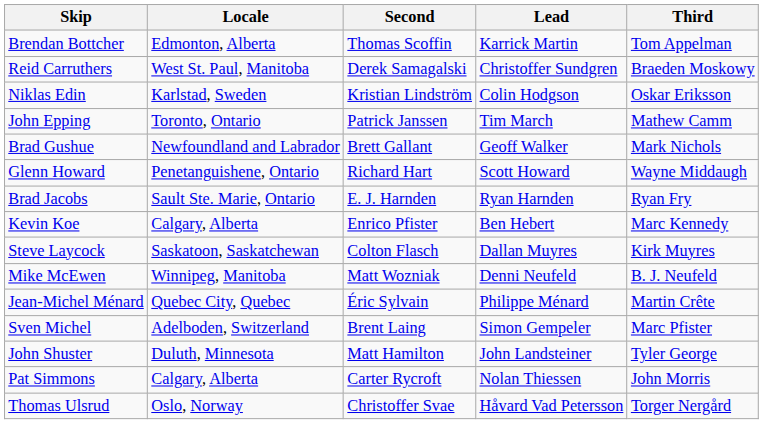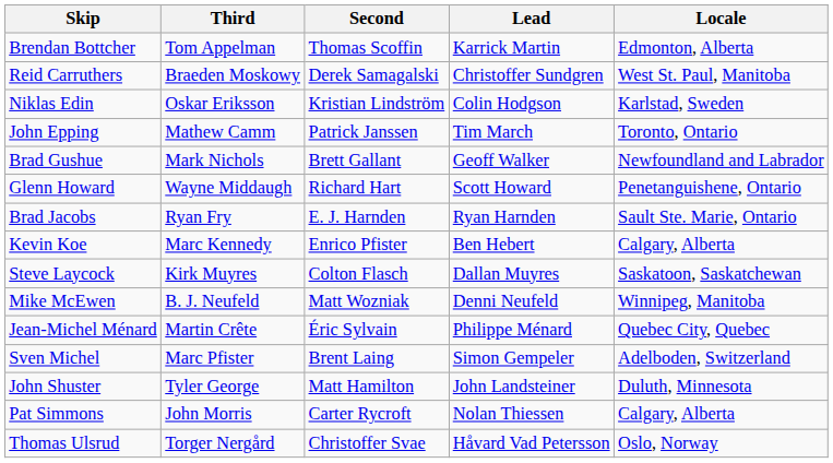columns swapped: Third <-> Locale
